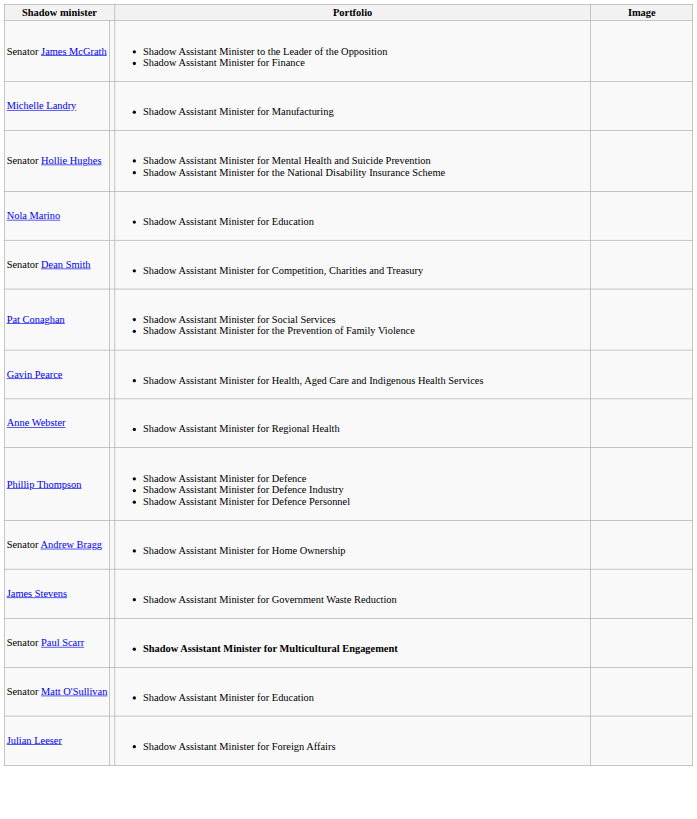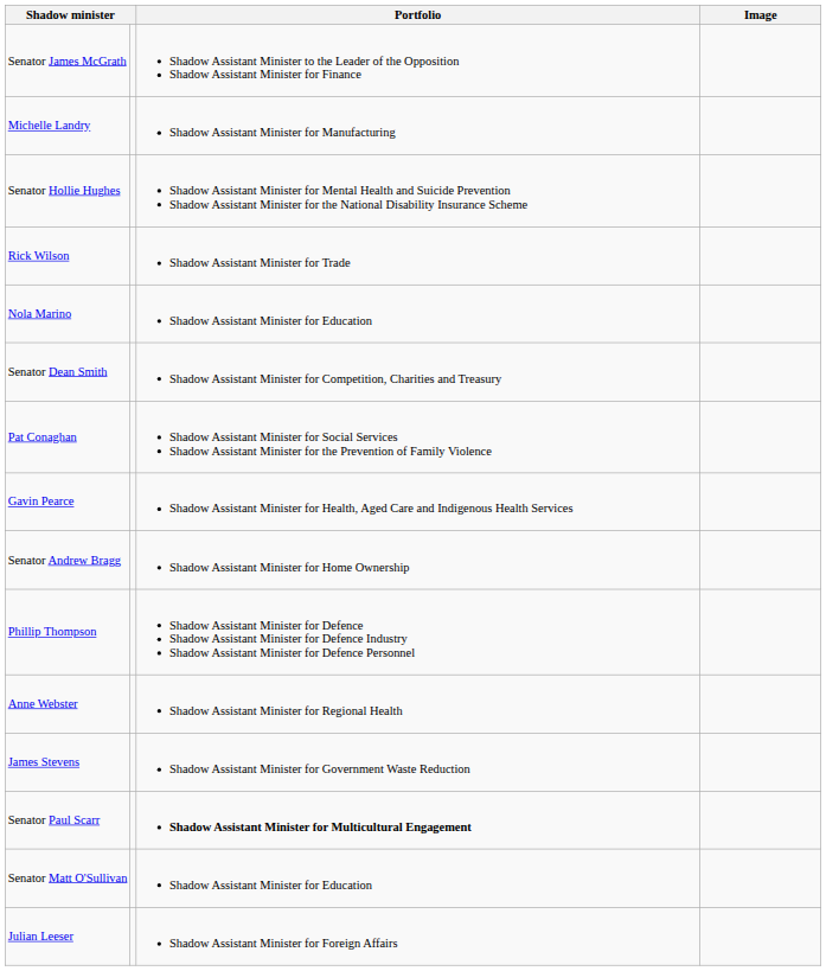+ row: Rick Wilson | Shadow Assistant Minister for Trade
rows swapped: Anne Webster <-> Senator Andrew Bragg
